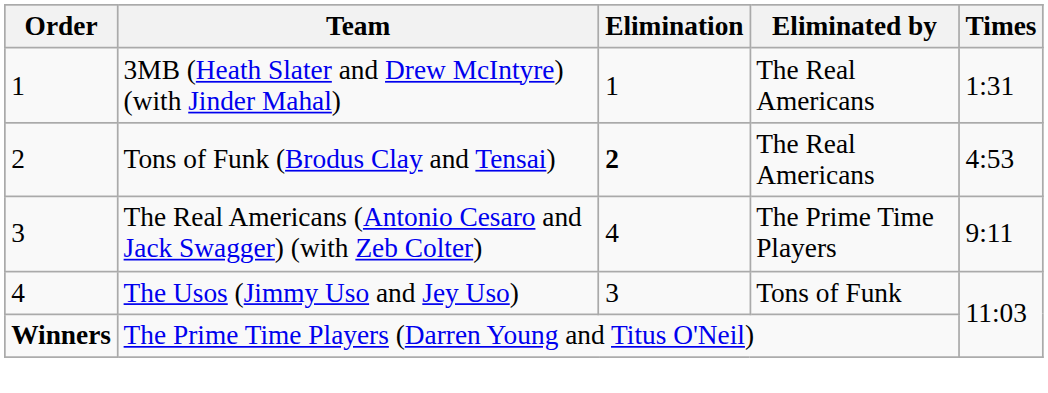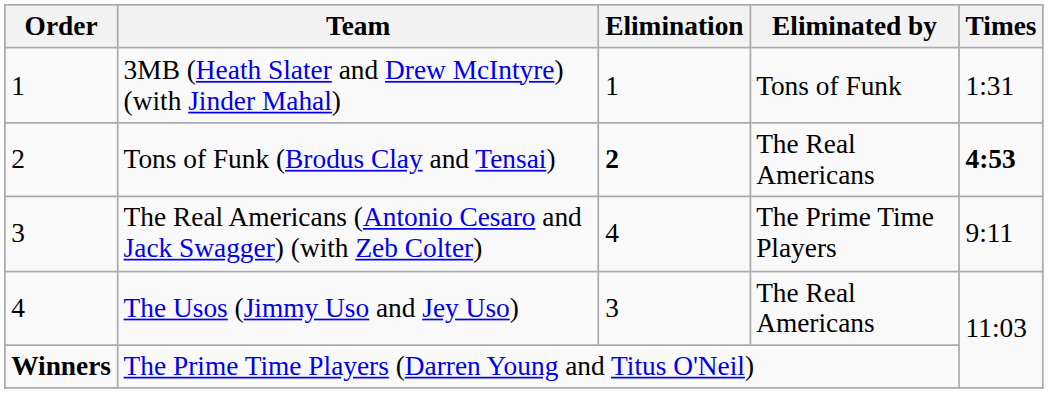3MB (Heath Slater and Drew McIntyre) (with Jinder Mahal) | Eliminated by: The Real Americans -> Tons of Funk
Tons of Funk (Brodus Clay and Tensai) | Times: normal -> bold
The Usos (Jimmy Uso and Jey Uso) | Eliminated by: Tons of Funk -> The Real Americans
